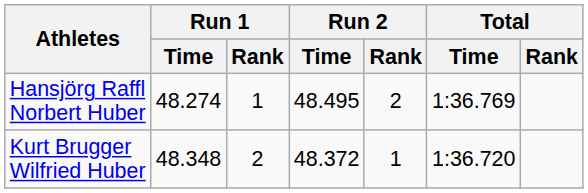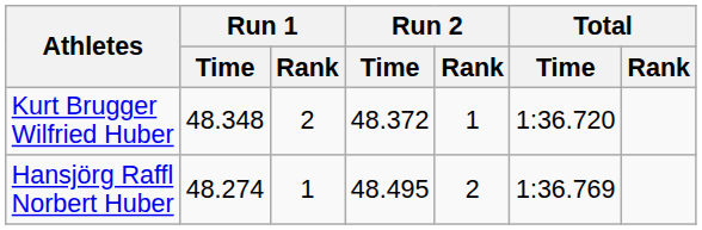rows swapped: Kurt Brugger Wilfried Huber <-> Hansjörg Raffl Norbert Huber
